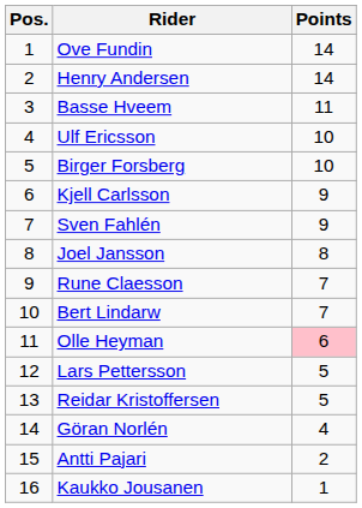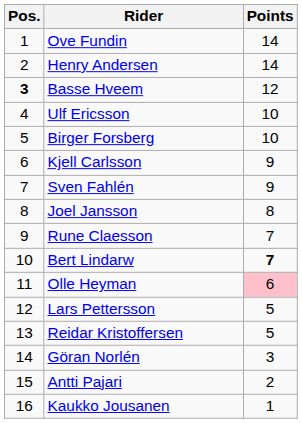Basse Hveem | Pos.: normal -> bold
Basse Hveem | Points: 11 -> 12
Bert Lindarw | Points: normal -> bold
Göran Norlén | Points: 4 -> 3
